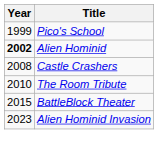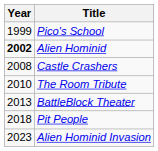BattleBlock Theater | Year: 2015 -> 2013
+ row: 2018 | Pit People
